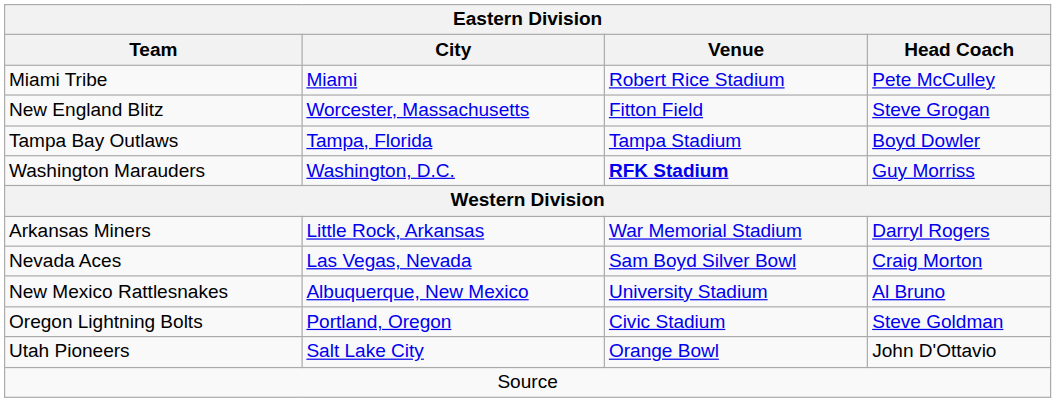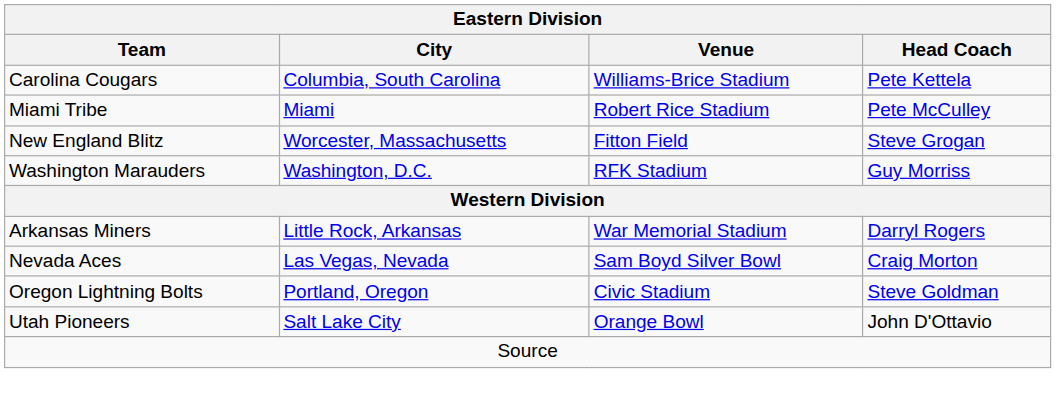+ row: Carolina Cougars | Columbia, South Carolina | Williams-Brice Stadium | Pete Kettela
- row: Tampa Bay Outlaws | Tampa, Florida | Tampa Stadium | Boyd Dowler
Washington Marauders | Venue: bold -> normal
- row: New Mexico Rattlesnakes | Albuquerque, New Mexico | University Stadium | Al Bruno
